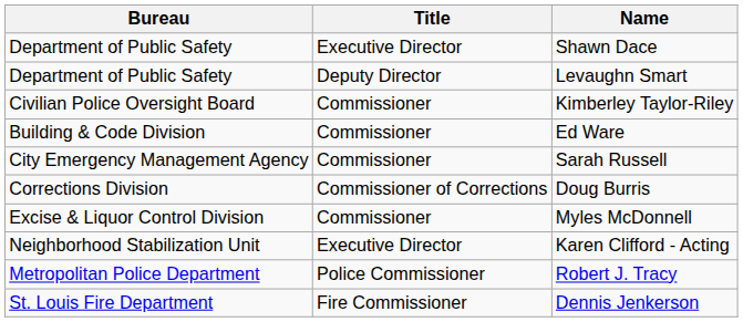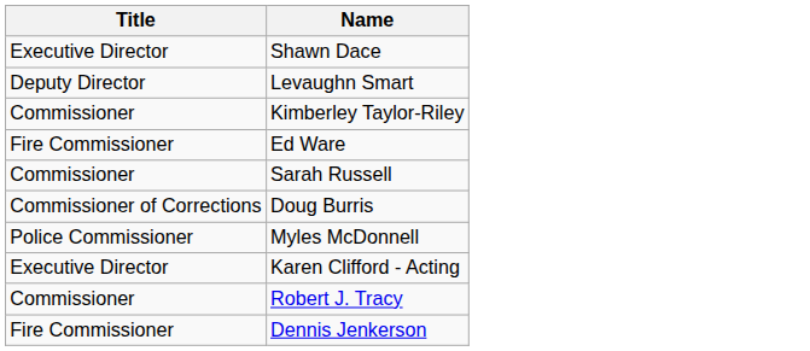- column: Bureau | Department of Public Safety | Department of Public Safety | Civilian Police Oversight Board | Building & Code Division | City Emergency Management Agency | Corrections Division | Excise & Liquor Control Division | Neighborhood Stabilization Unit | Metropolitan Police Department | St. Louis Fire Department
Ed Ware | Title: Commissioner -> Fire Commissioner
Myles McDonnell | Title: Commissioner -> Police Commissioner
Robert J. Tracy | Title: Police Commissioner -> Commissioner
